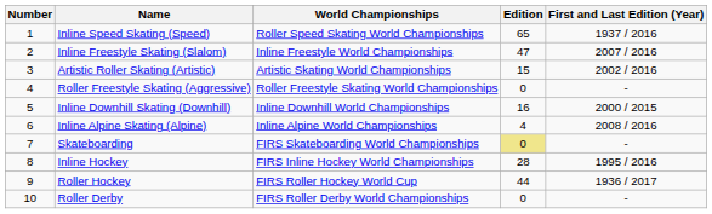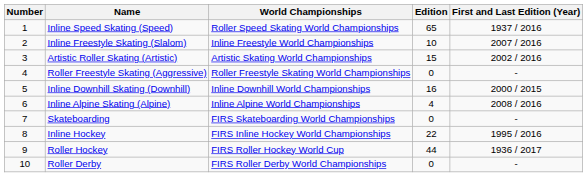Inline Freestyle Skating (Slalom) | Edition: 47 -> 10
Skateboarding | Edition: khaki background -> no background
Inline Hockey | Edition: 28 -> 22
